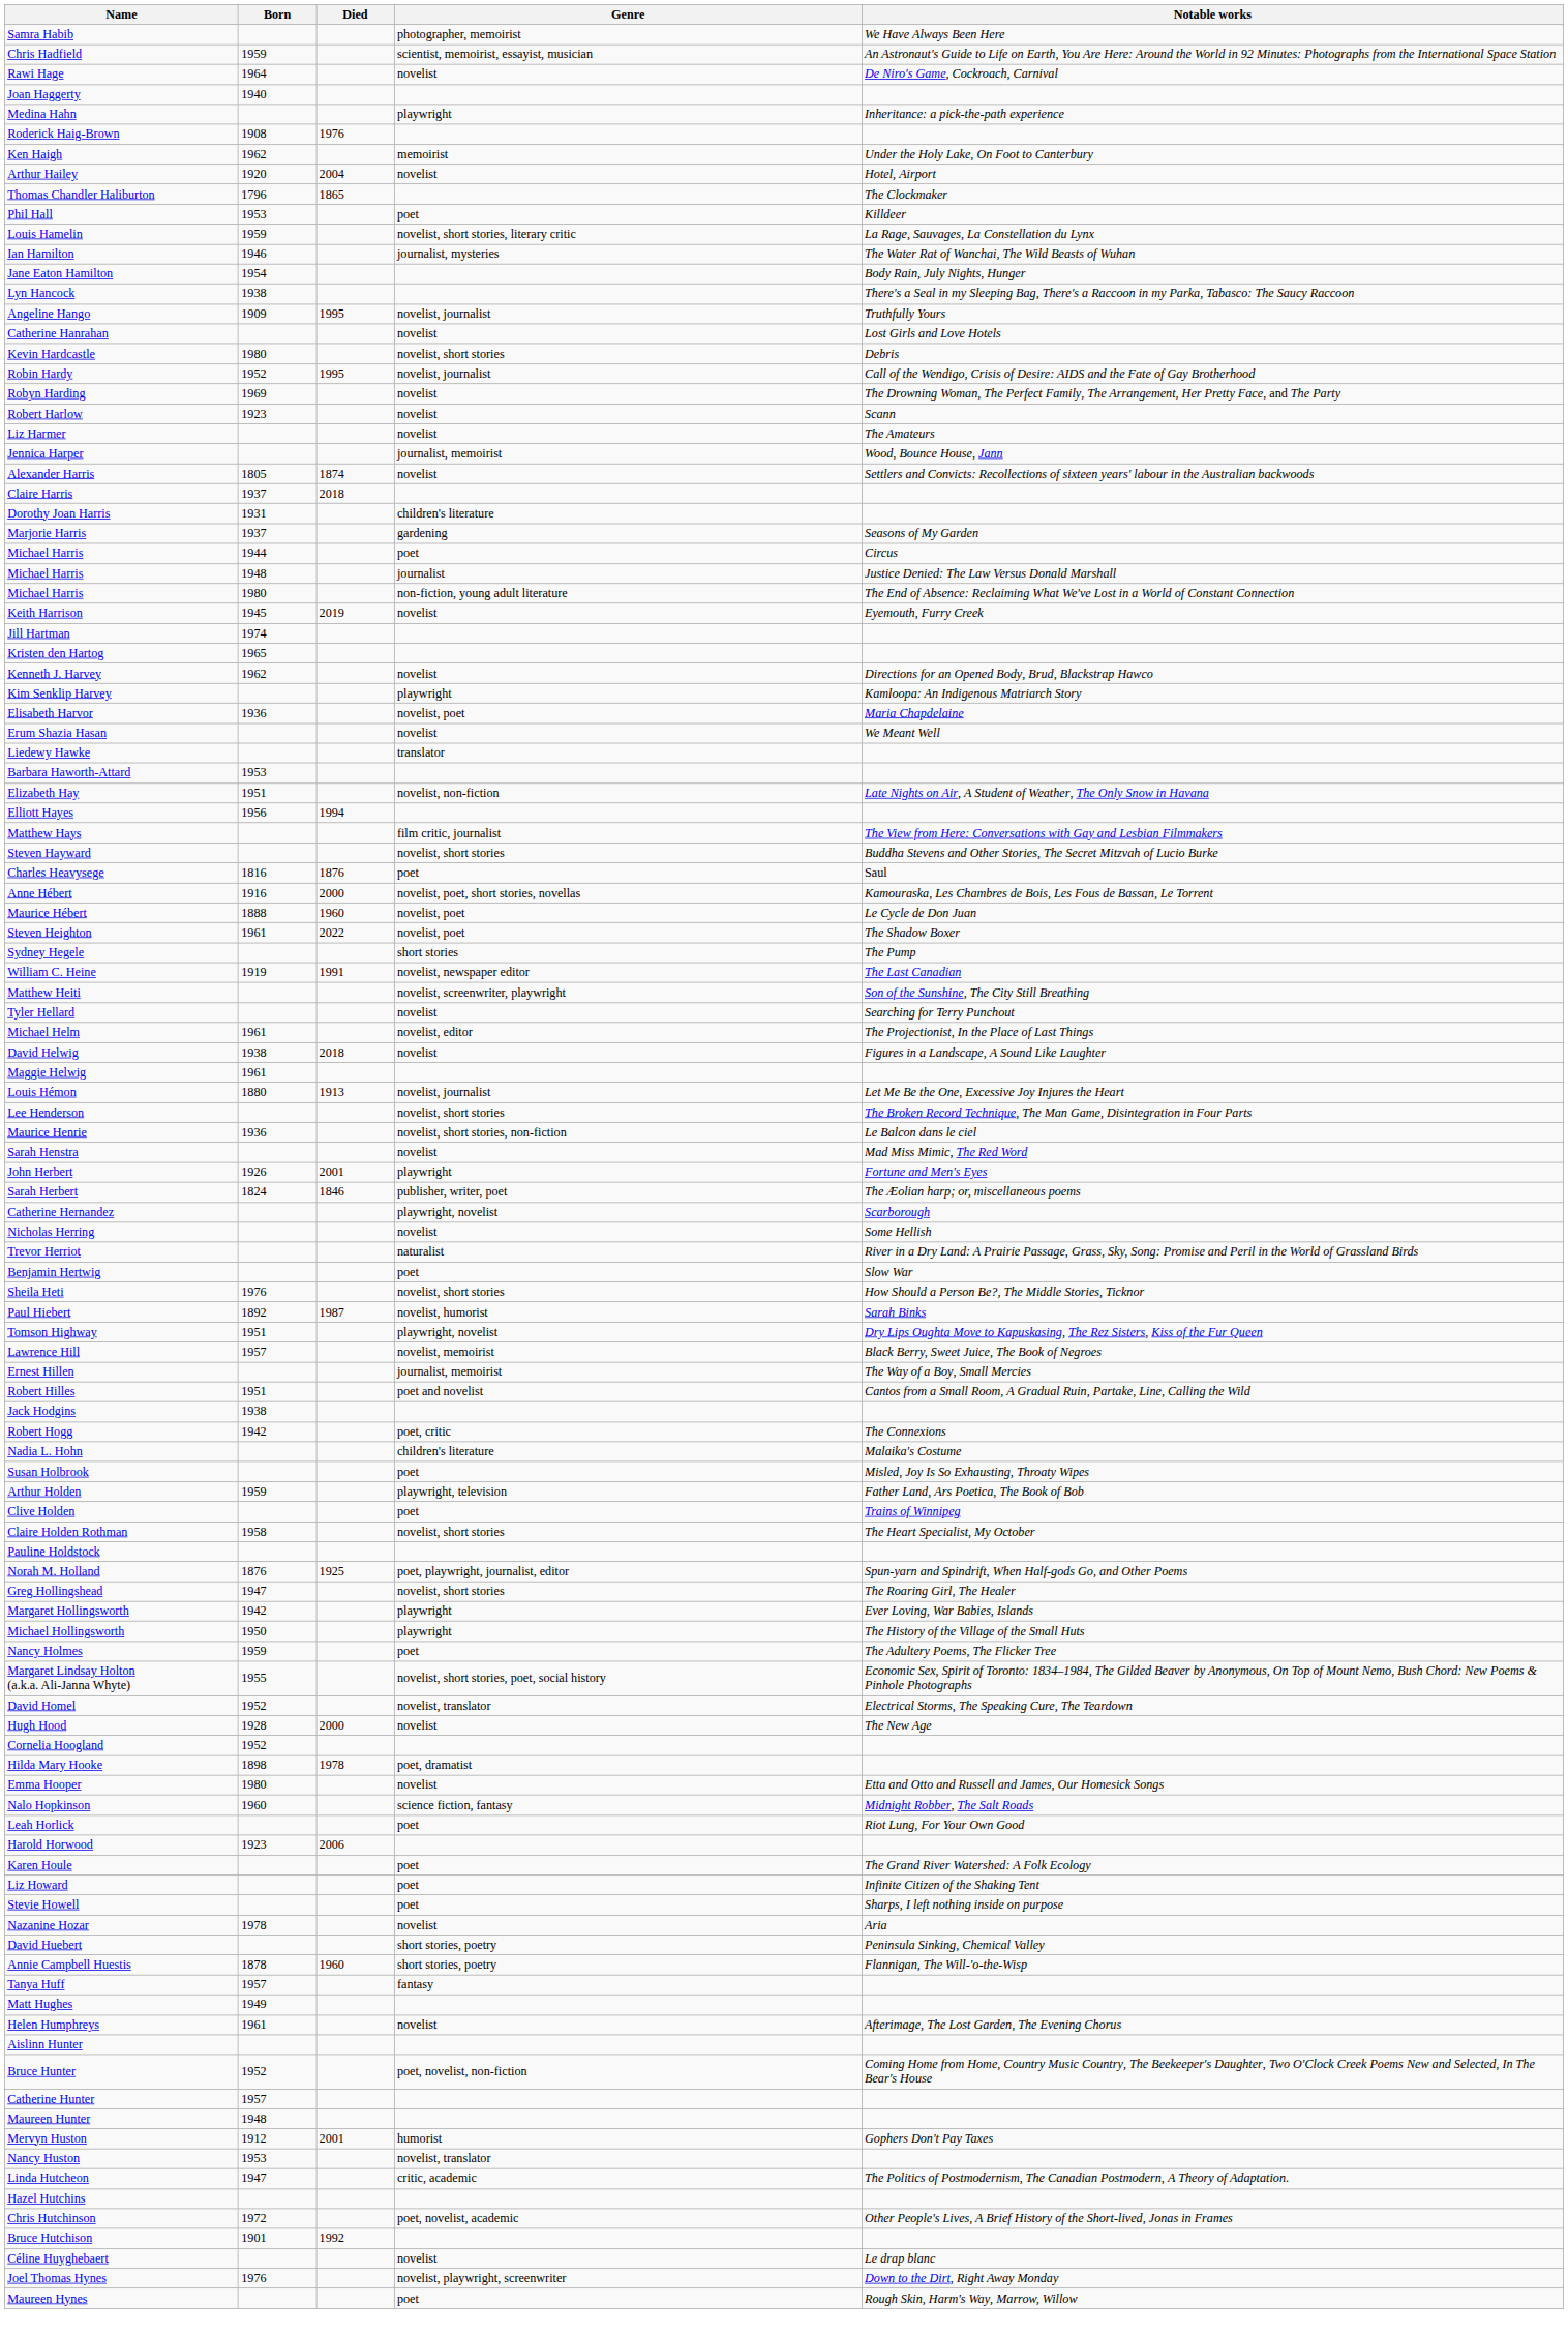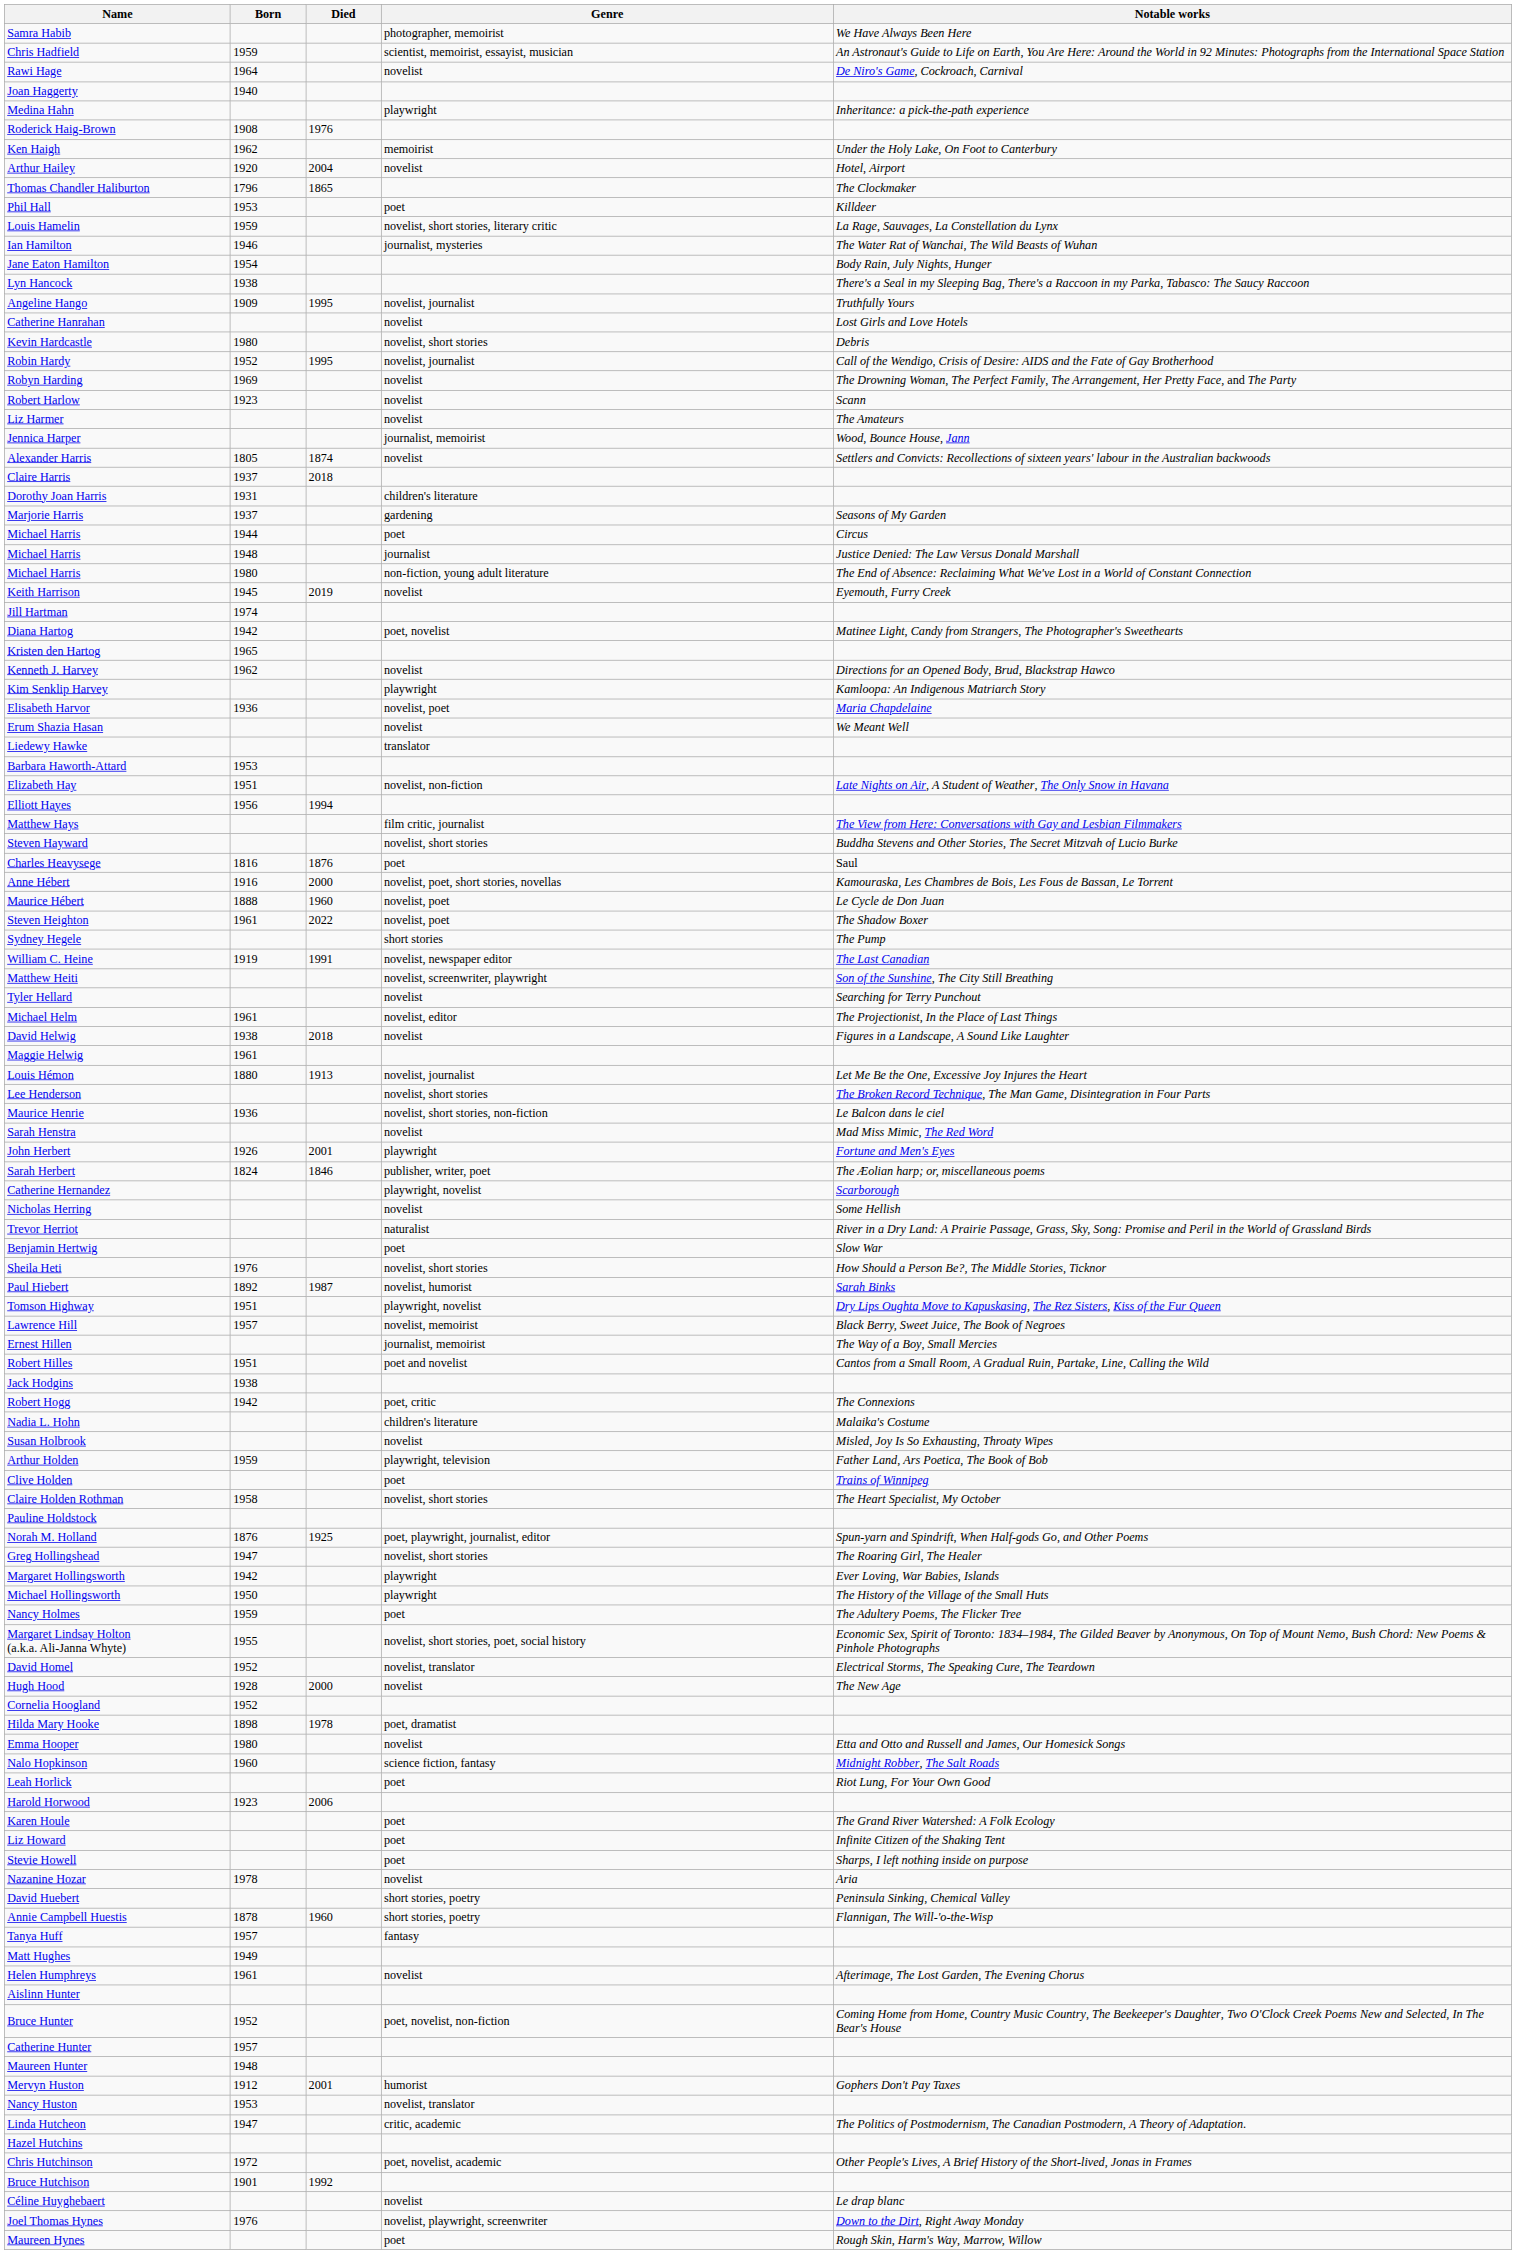+ row: Diana Hartog | 1942 | poet, novelist | Matinee Light, Candy from Strangers, The Photographer's Sweethearts
Susan Holbrook | Genre: poet -> novelist
